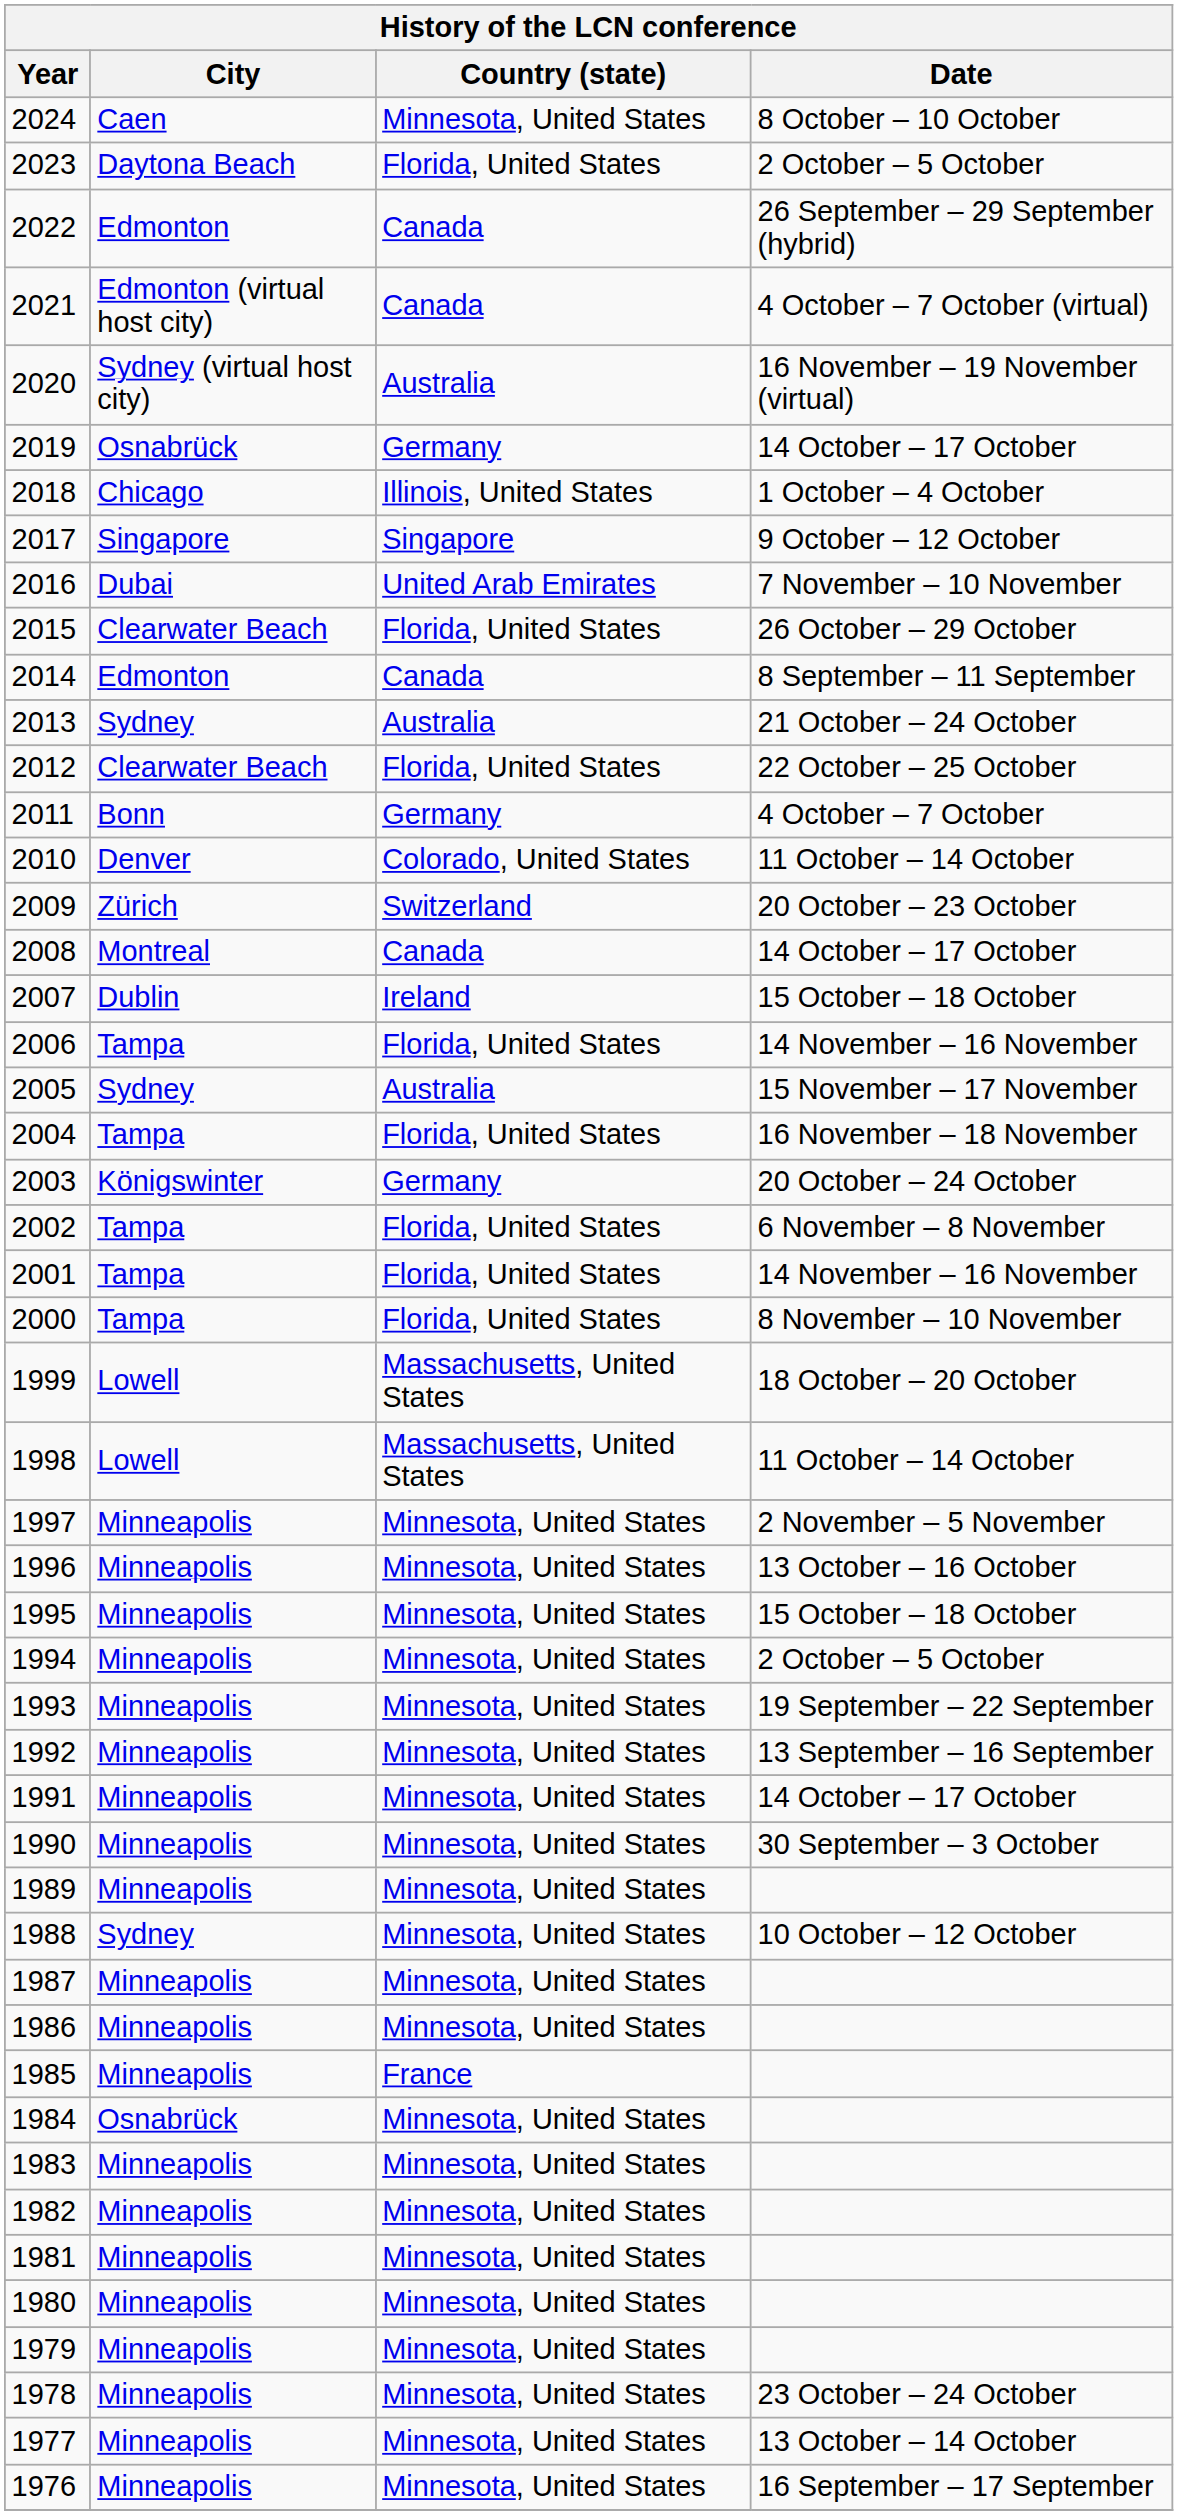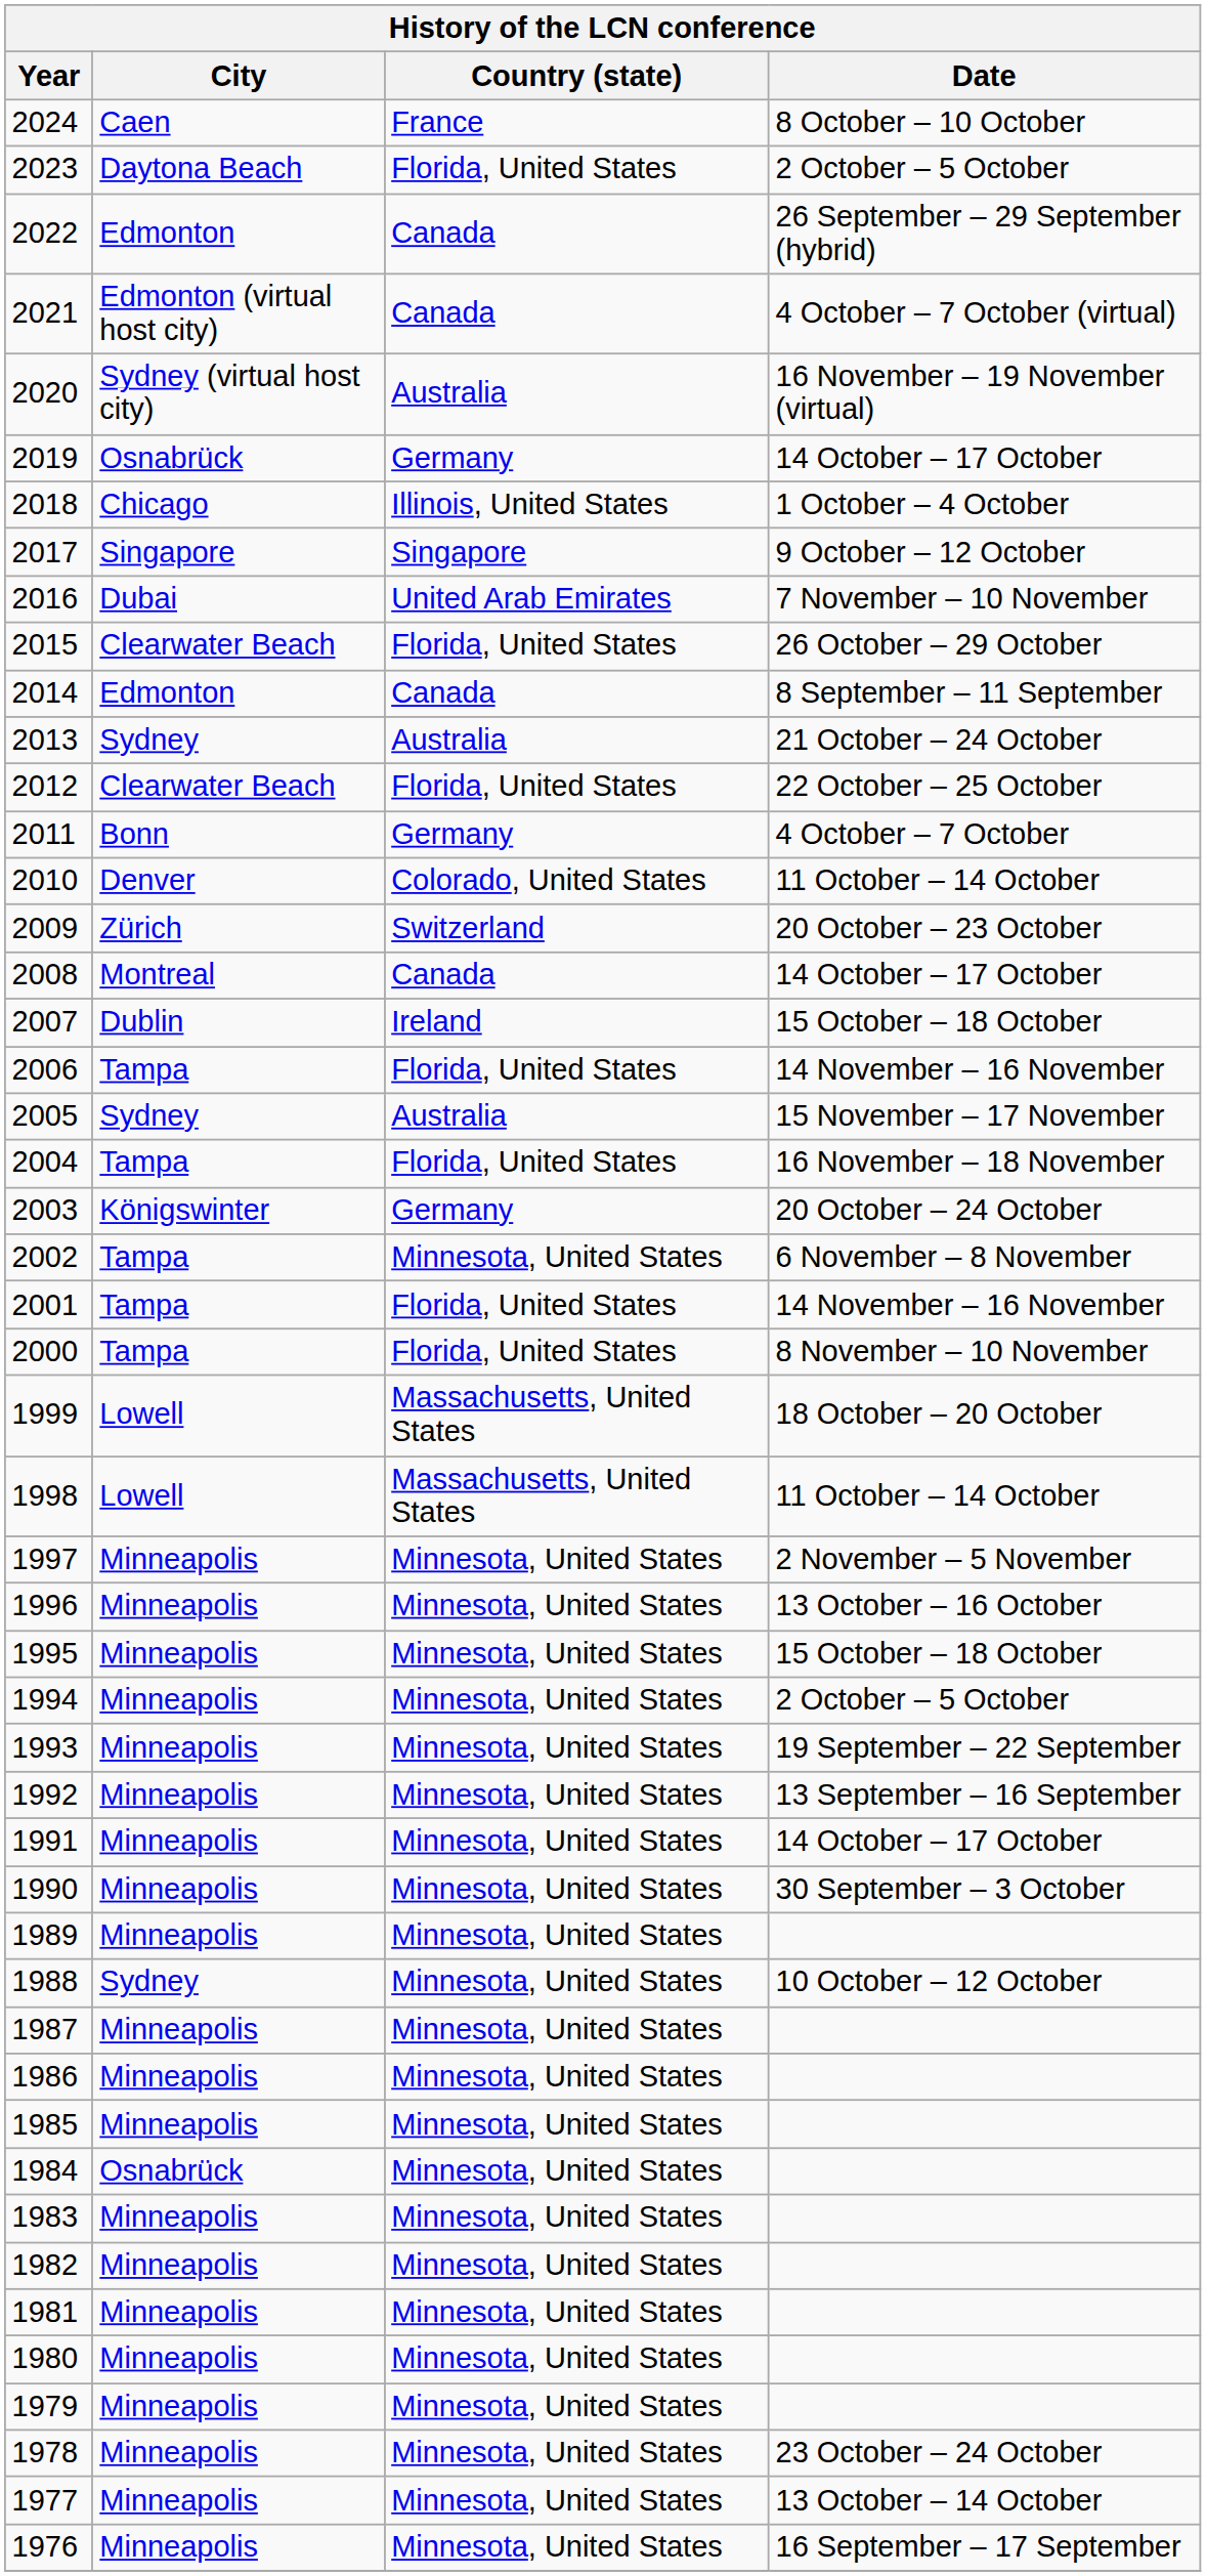2024 | Country (state): Minnesota, United States -> France
2002 | Country (state): Florida, United States -> Minnesota, United States
1985 | Country (state): France -> Minnesota, United States
